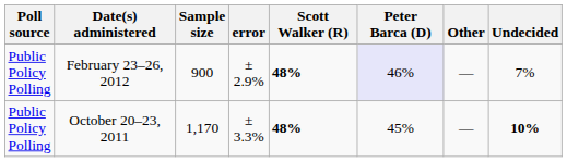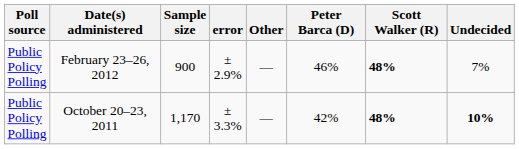columns swapped: Scott Walker (R) <-> Other
February 23–26, 2012 | Peter Barca (D): lavender background -> no background
October 20–23, 2011 | Peter Barca (D): 45% -> 42%
